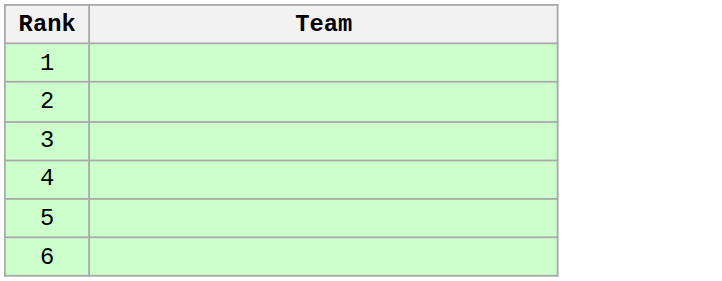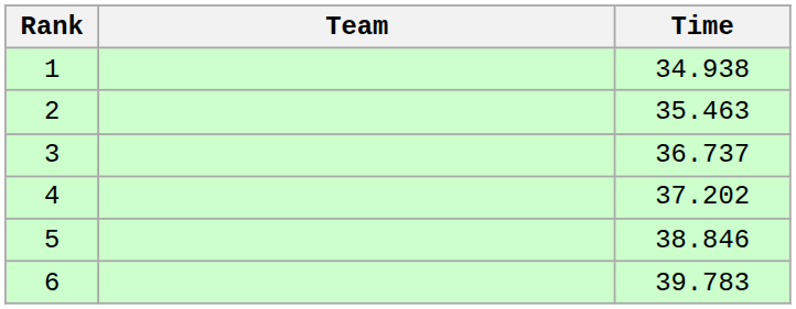+ column: Time | 34.938 | 35.463 | 36.737 | 37.202 | 38.846 | 39.783
